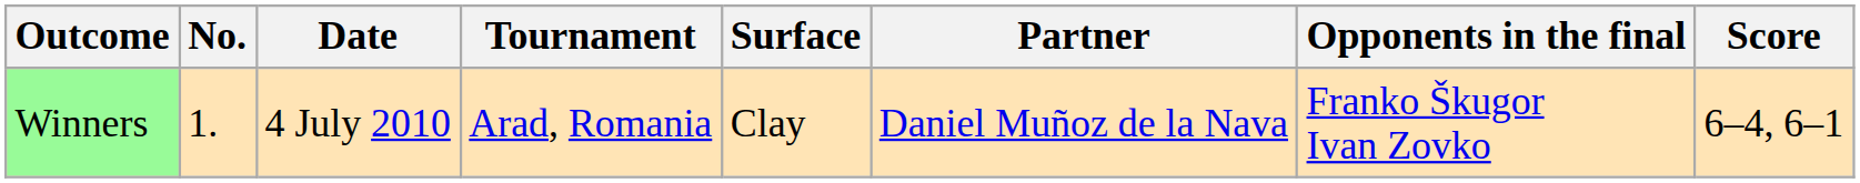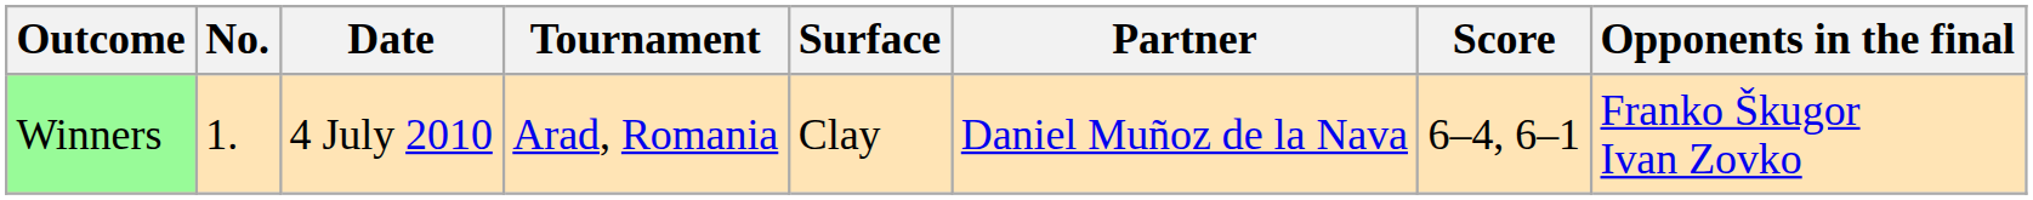columns swapped: Opponents in the final <-> Score
